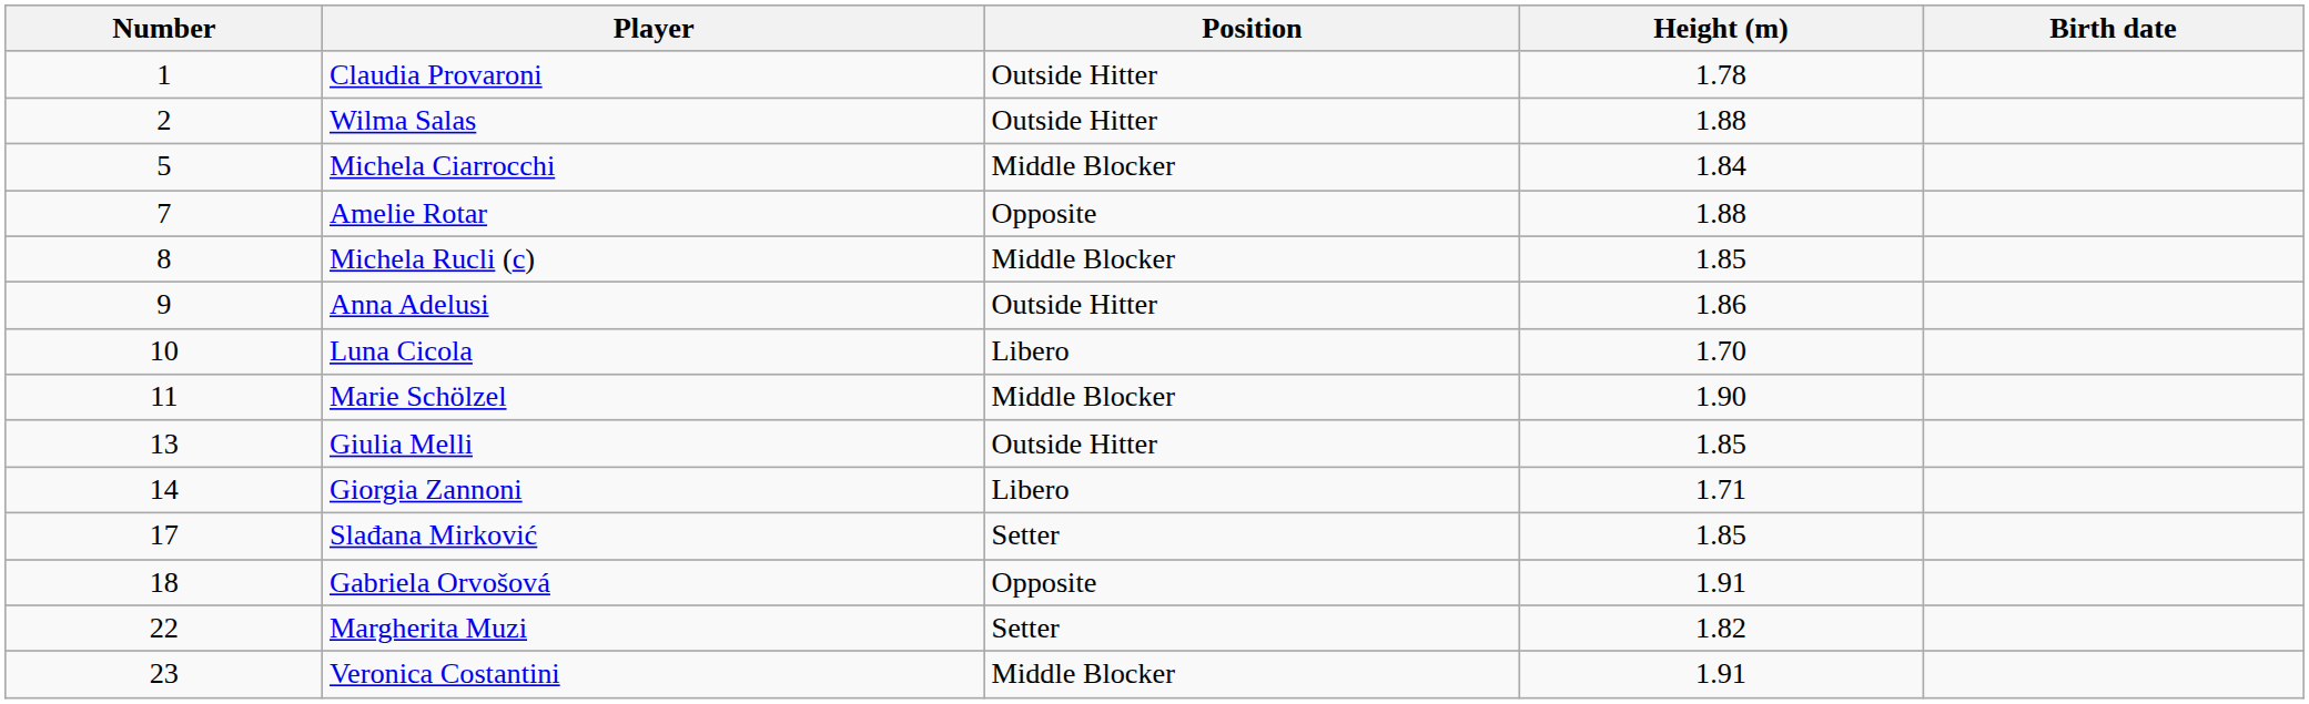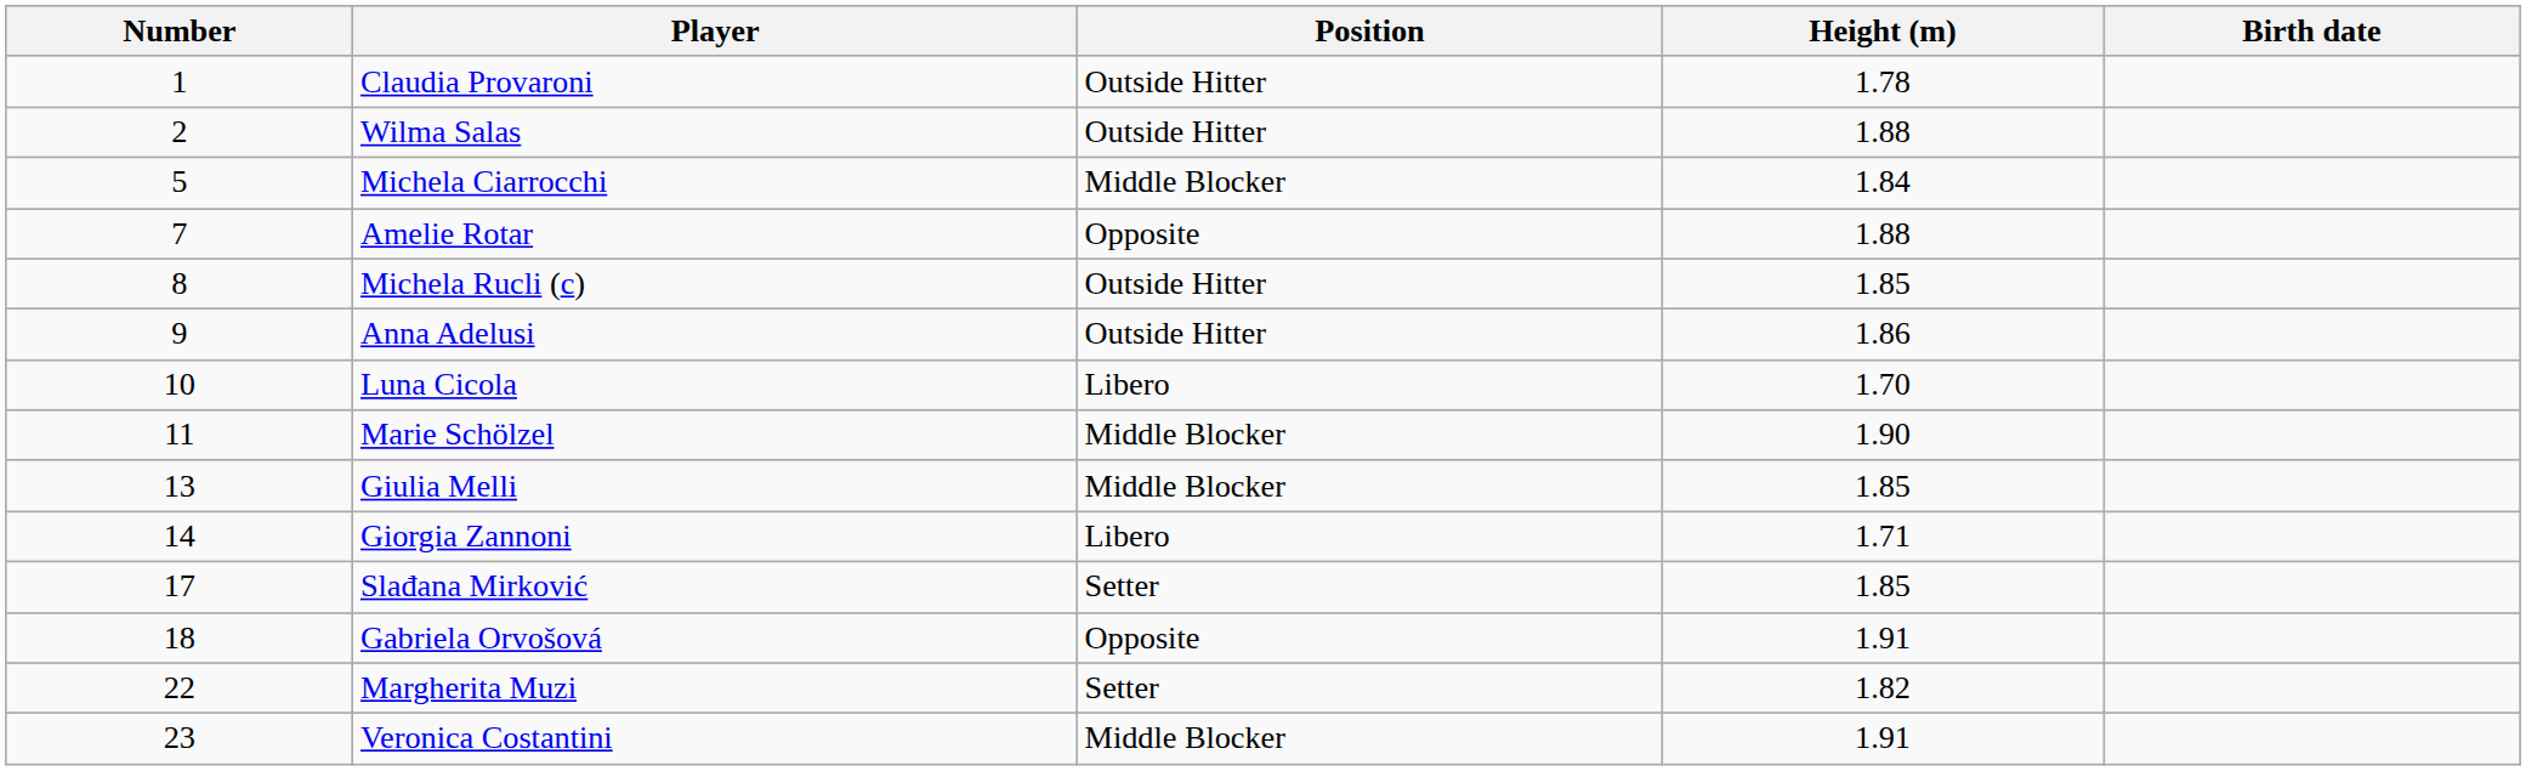Michela Rucli (c) | Position: Middle Blocker -> Outside Hitter
Giulia Melli | Position: Outside Hitter -> Middle Blocker
